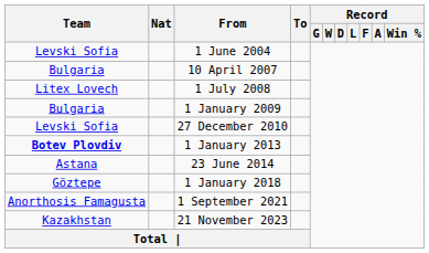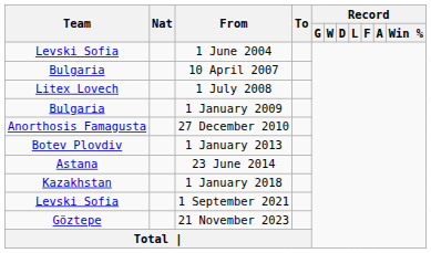27 December 2010 | Team: Levski Sofia -> Anorthosis Famagusta
1 January 2013 | Team: bold -> normal
1 January 2018 | Team: Göztepe -> Kazakhstan
1 September 2021 | Team: Anorthosis Famagusta -> Levski Sofia
21 November 2023 | Team: Kazakhstan -> Göztepe
